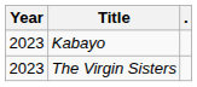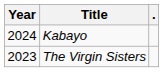Kabayo | Year: 2023 -> 2024
